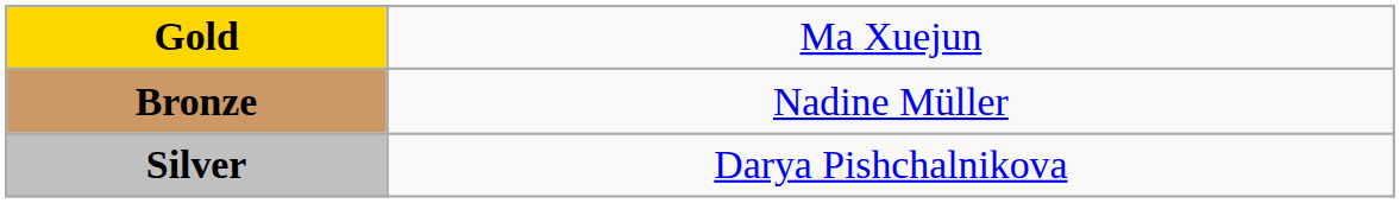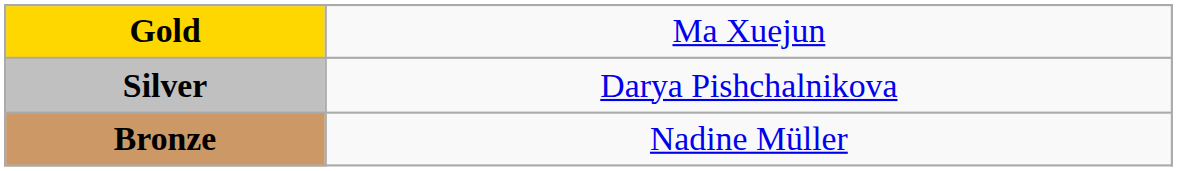rows swapped: Silver <-> Bronze
